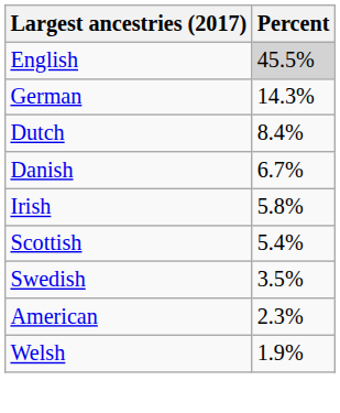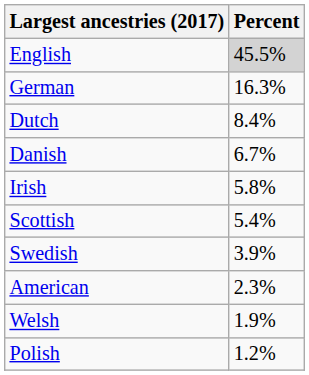German | Percent: 14.3% -> 16.3%
Swedish | Percent: 3.5% -> 3.9%
+ row: Polish | 1.2%
